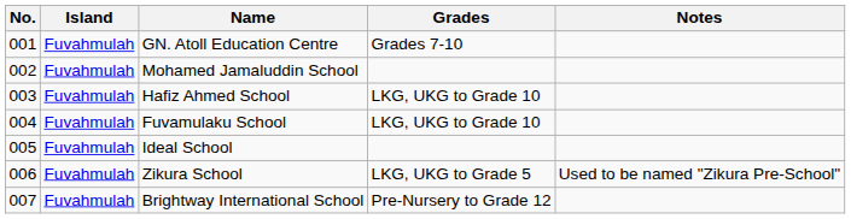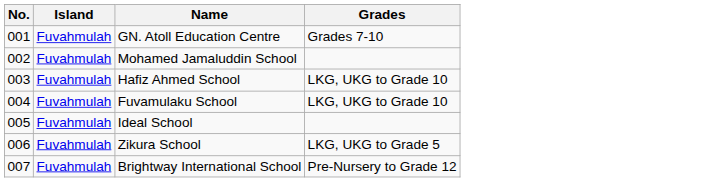- column: Notes | Used to be named "Zikura Pre-School"
